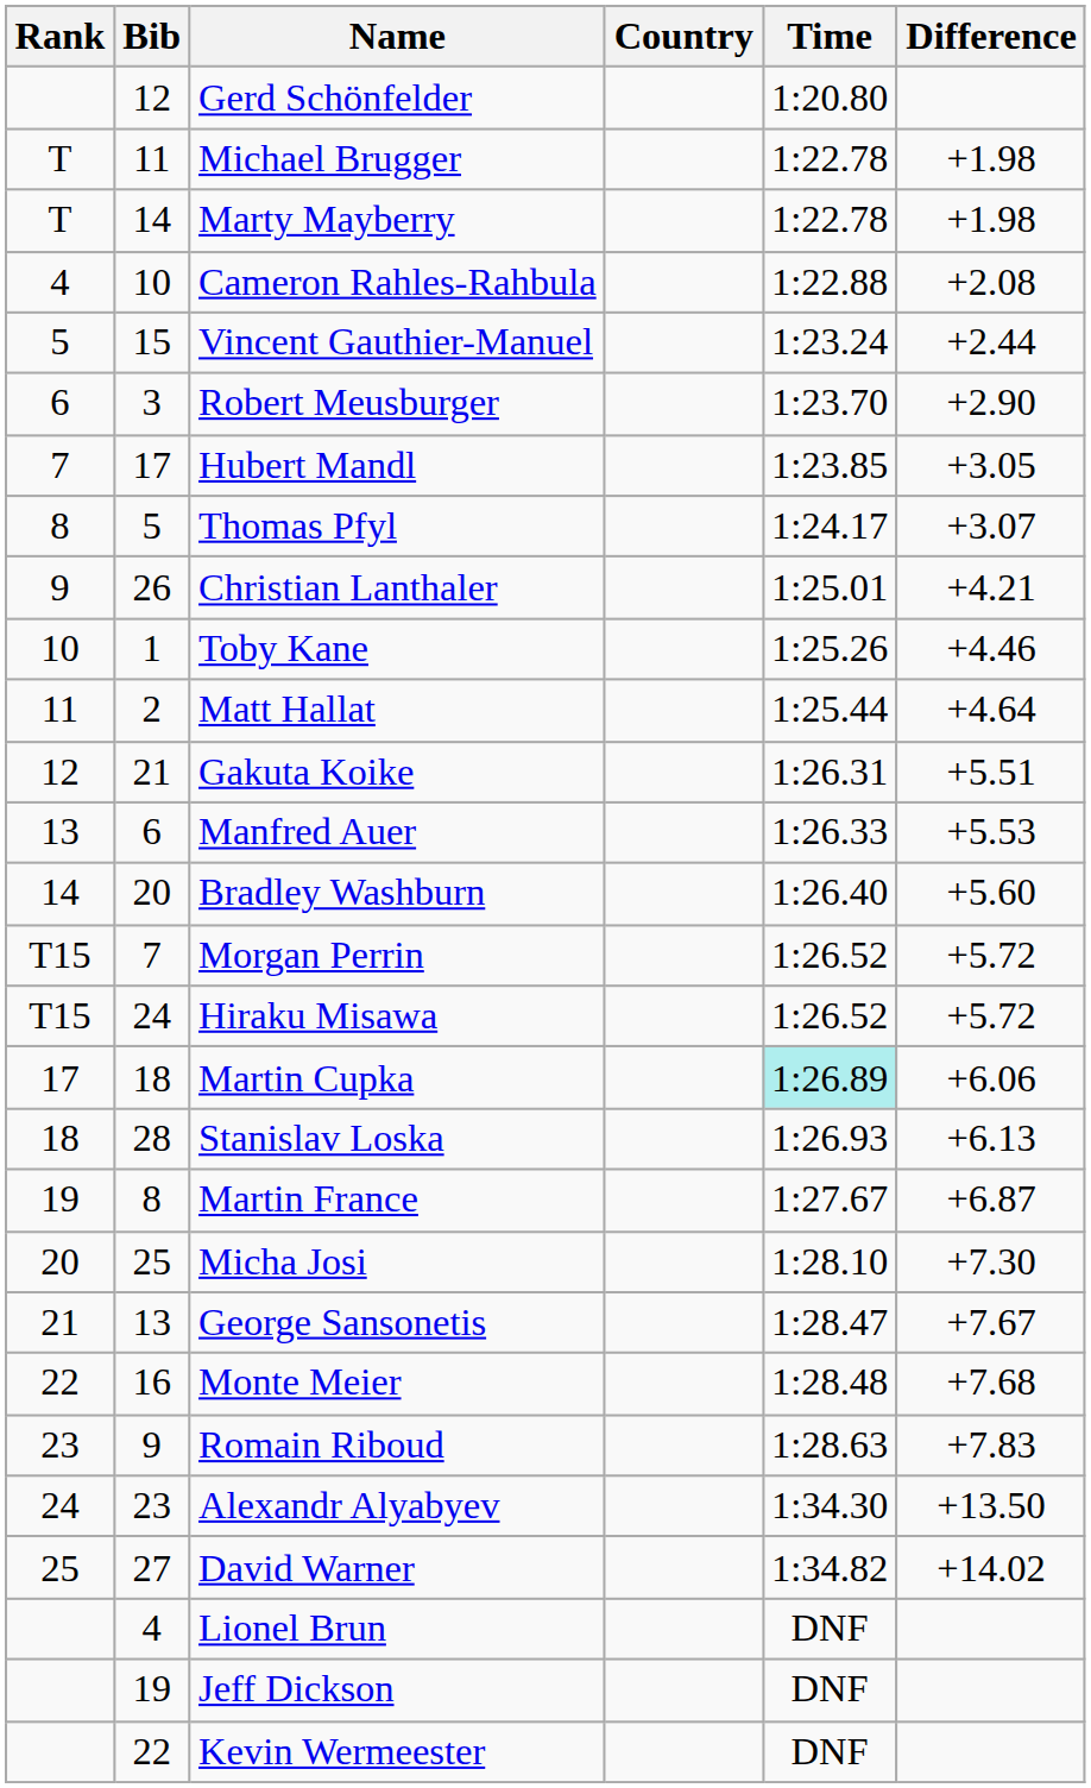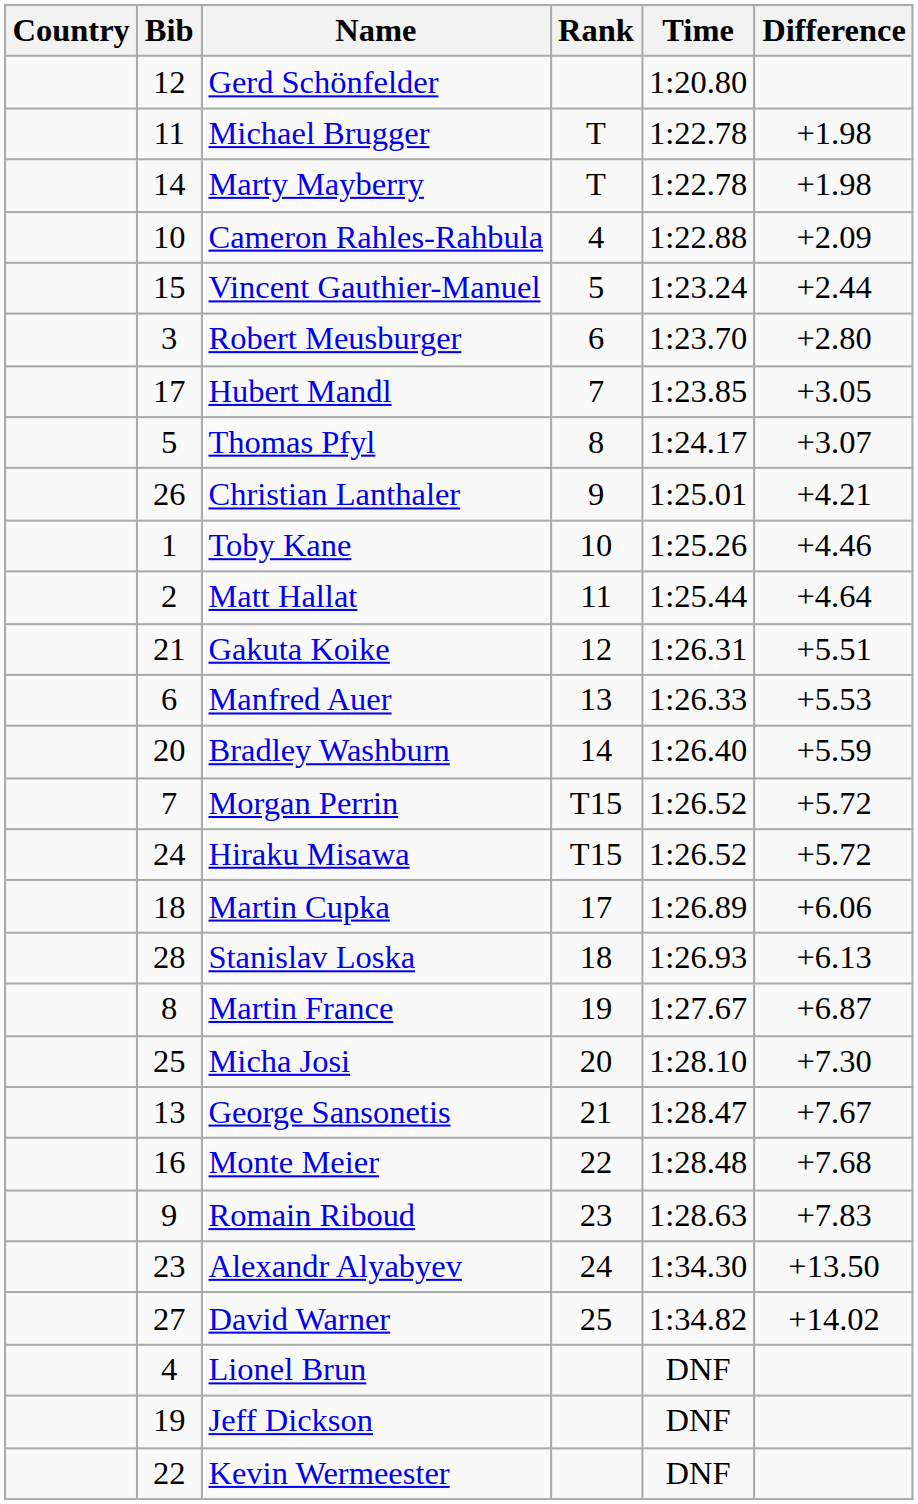columns swapped: Rank <-> Country
Cameron Rahles-Rahbula | Difference: +2.08 -> +2.09
Robert Meusburger | Difference: +2.90 -> +2.80
Bradley Washburn | Difference: +5.60 -> +5.59
Martin Cupka | Time: paleturquoise background -> no background
